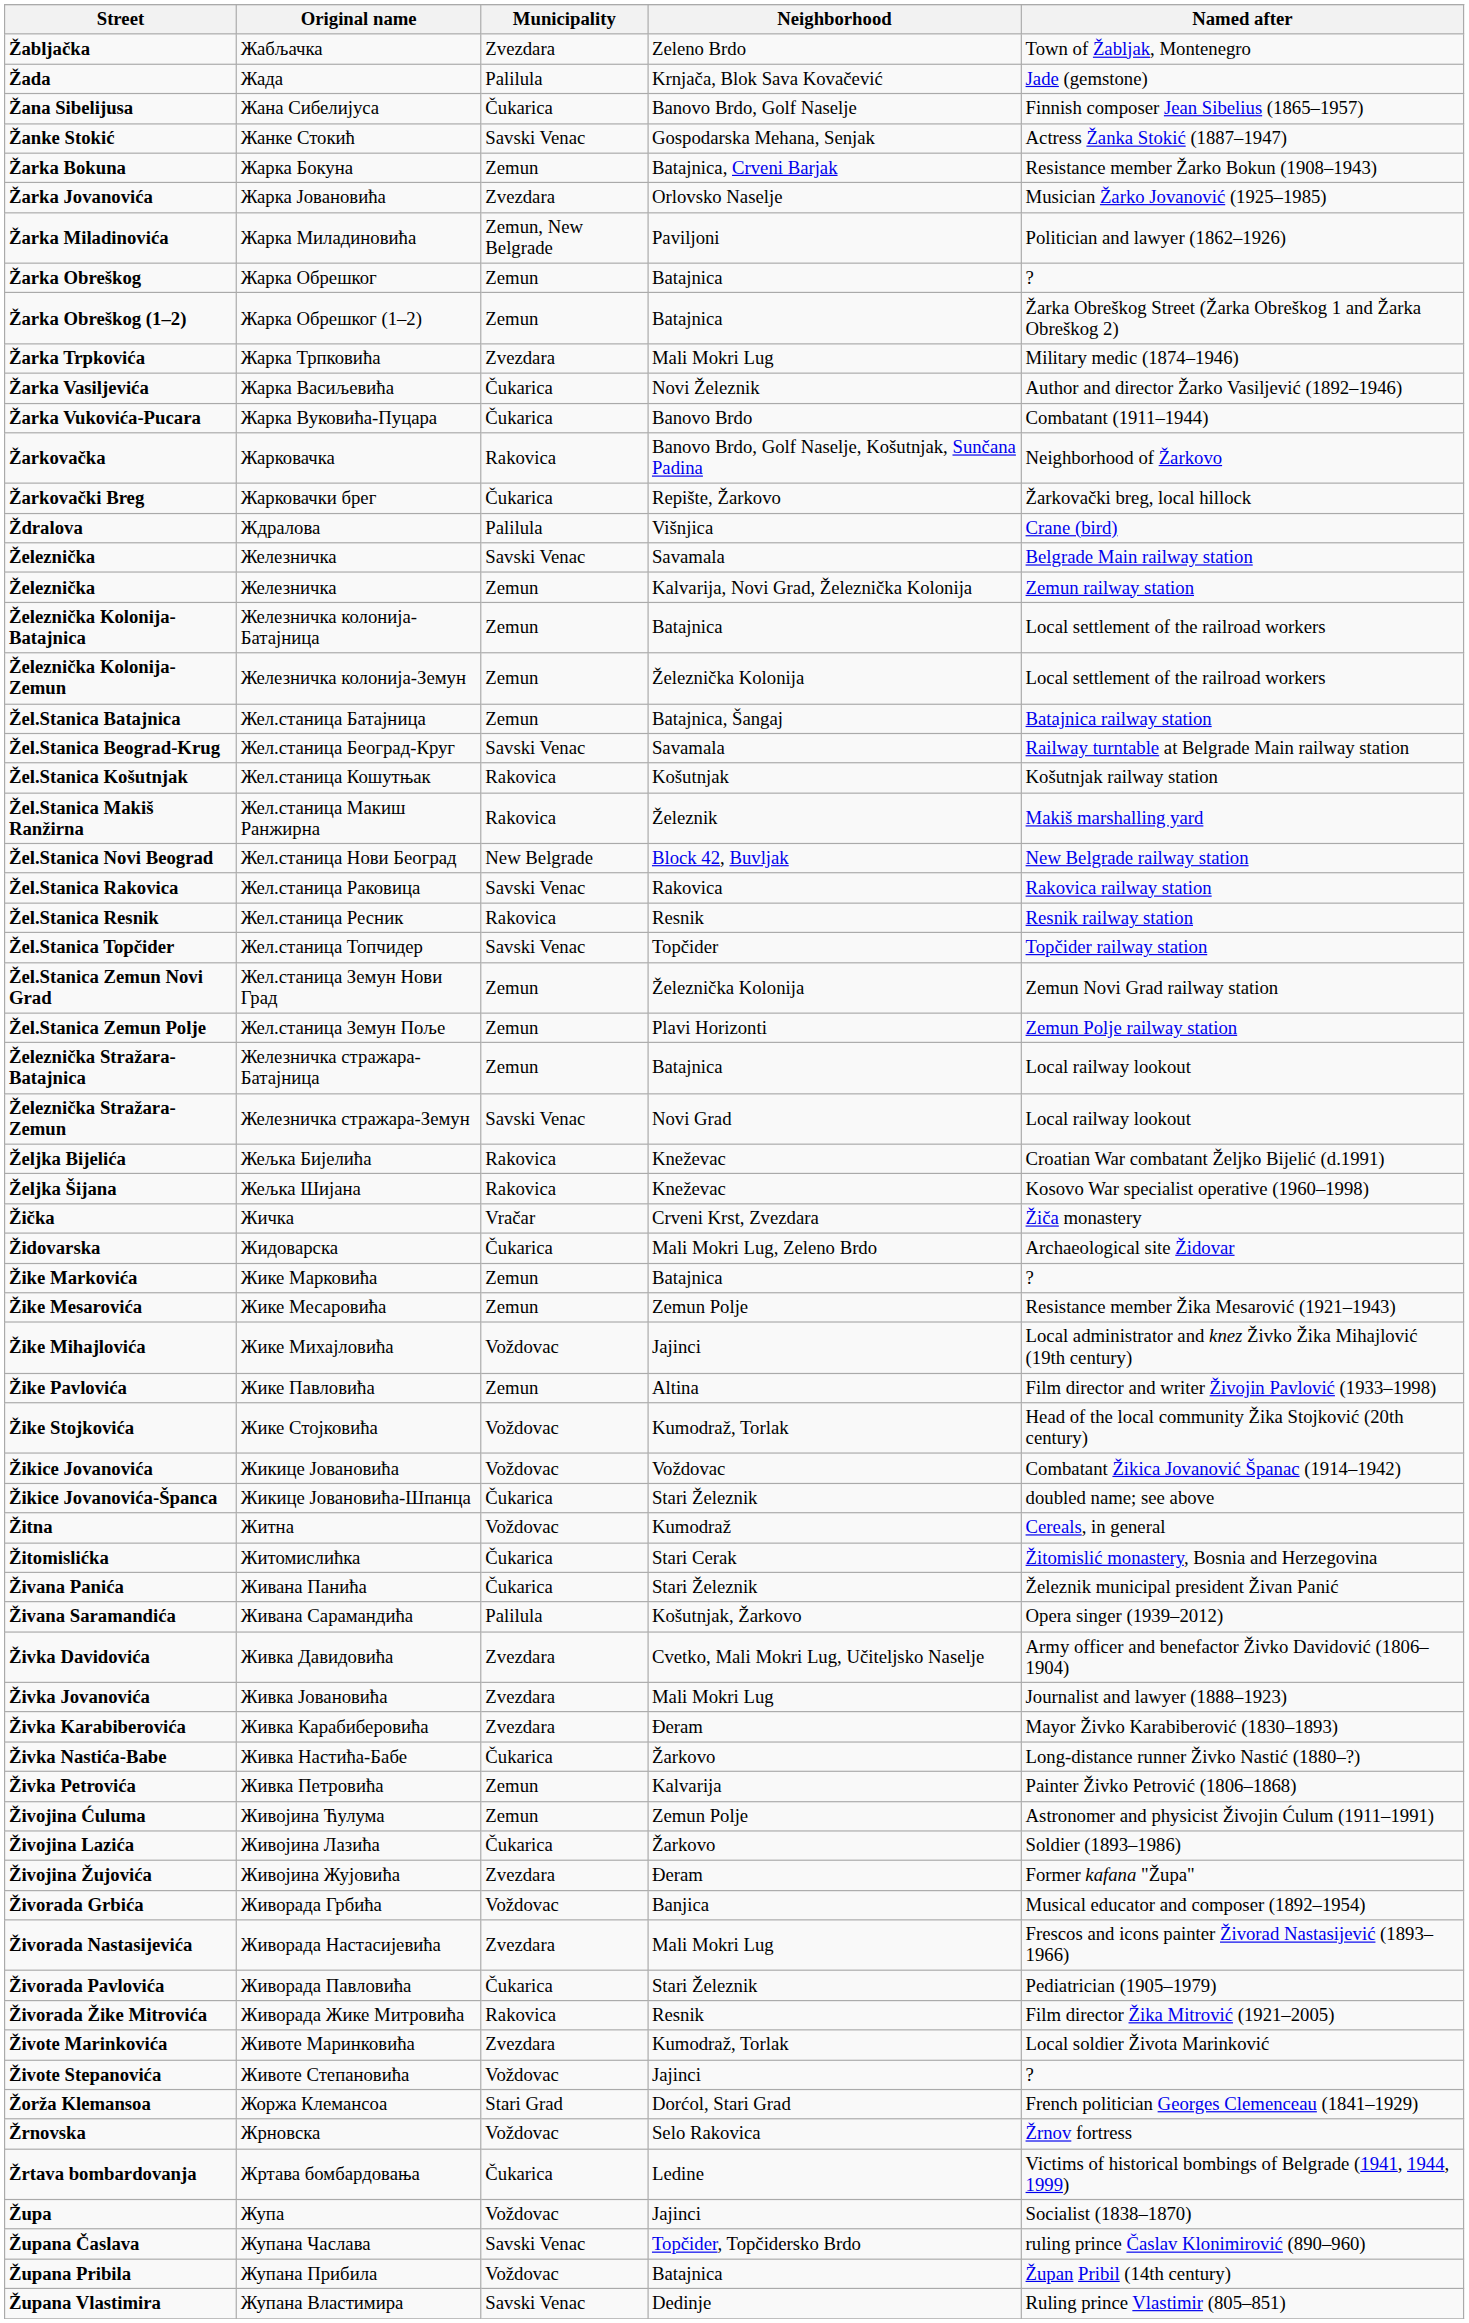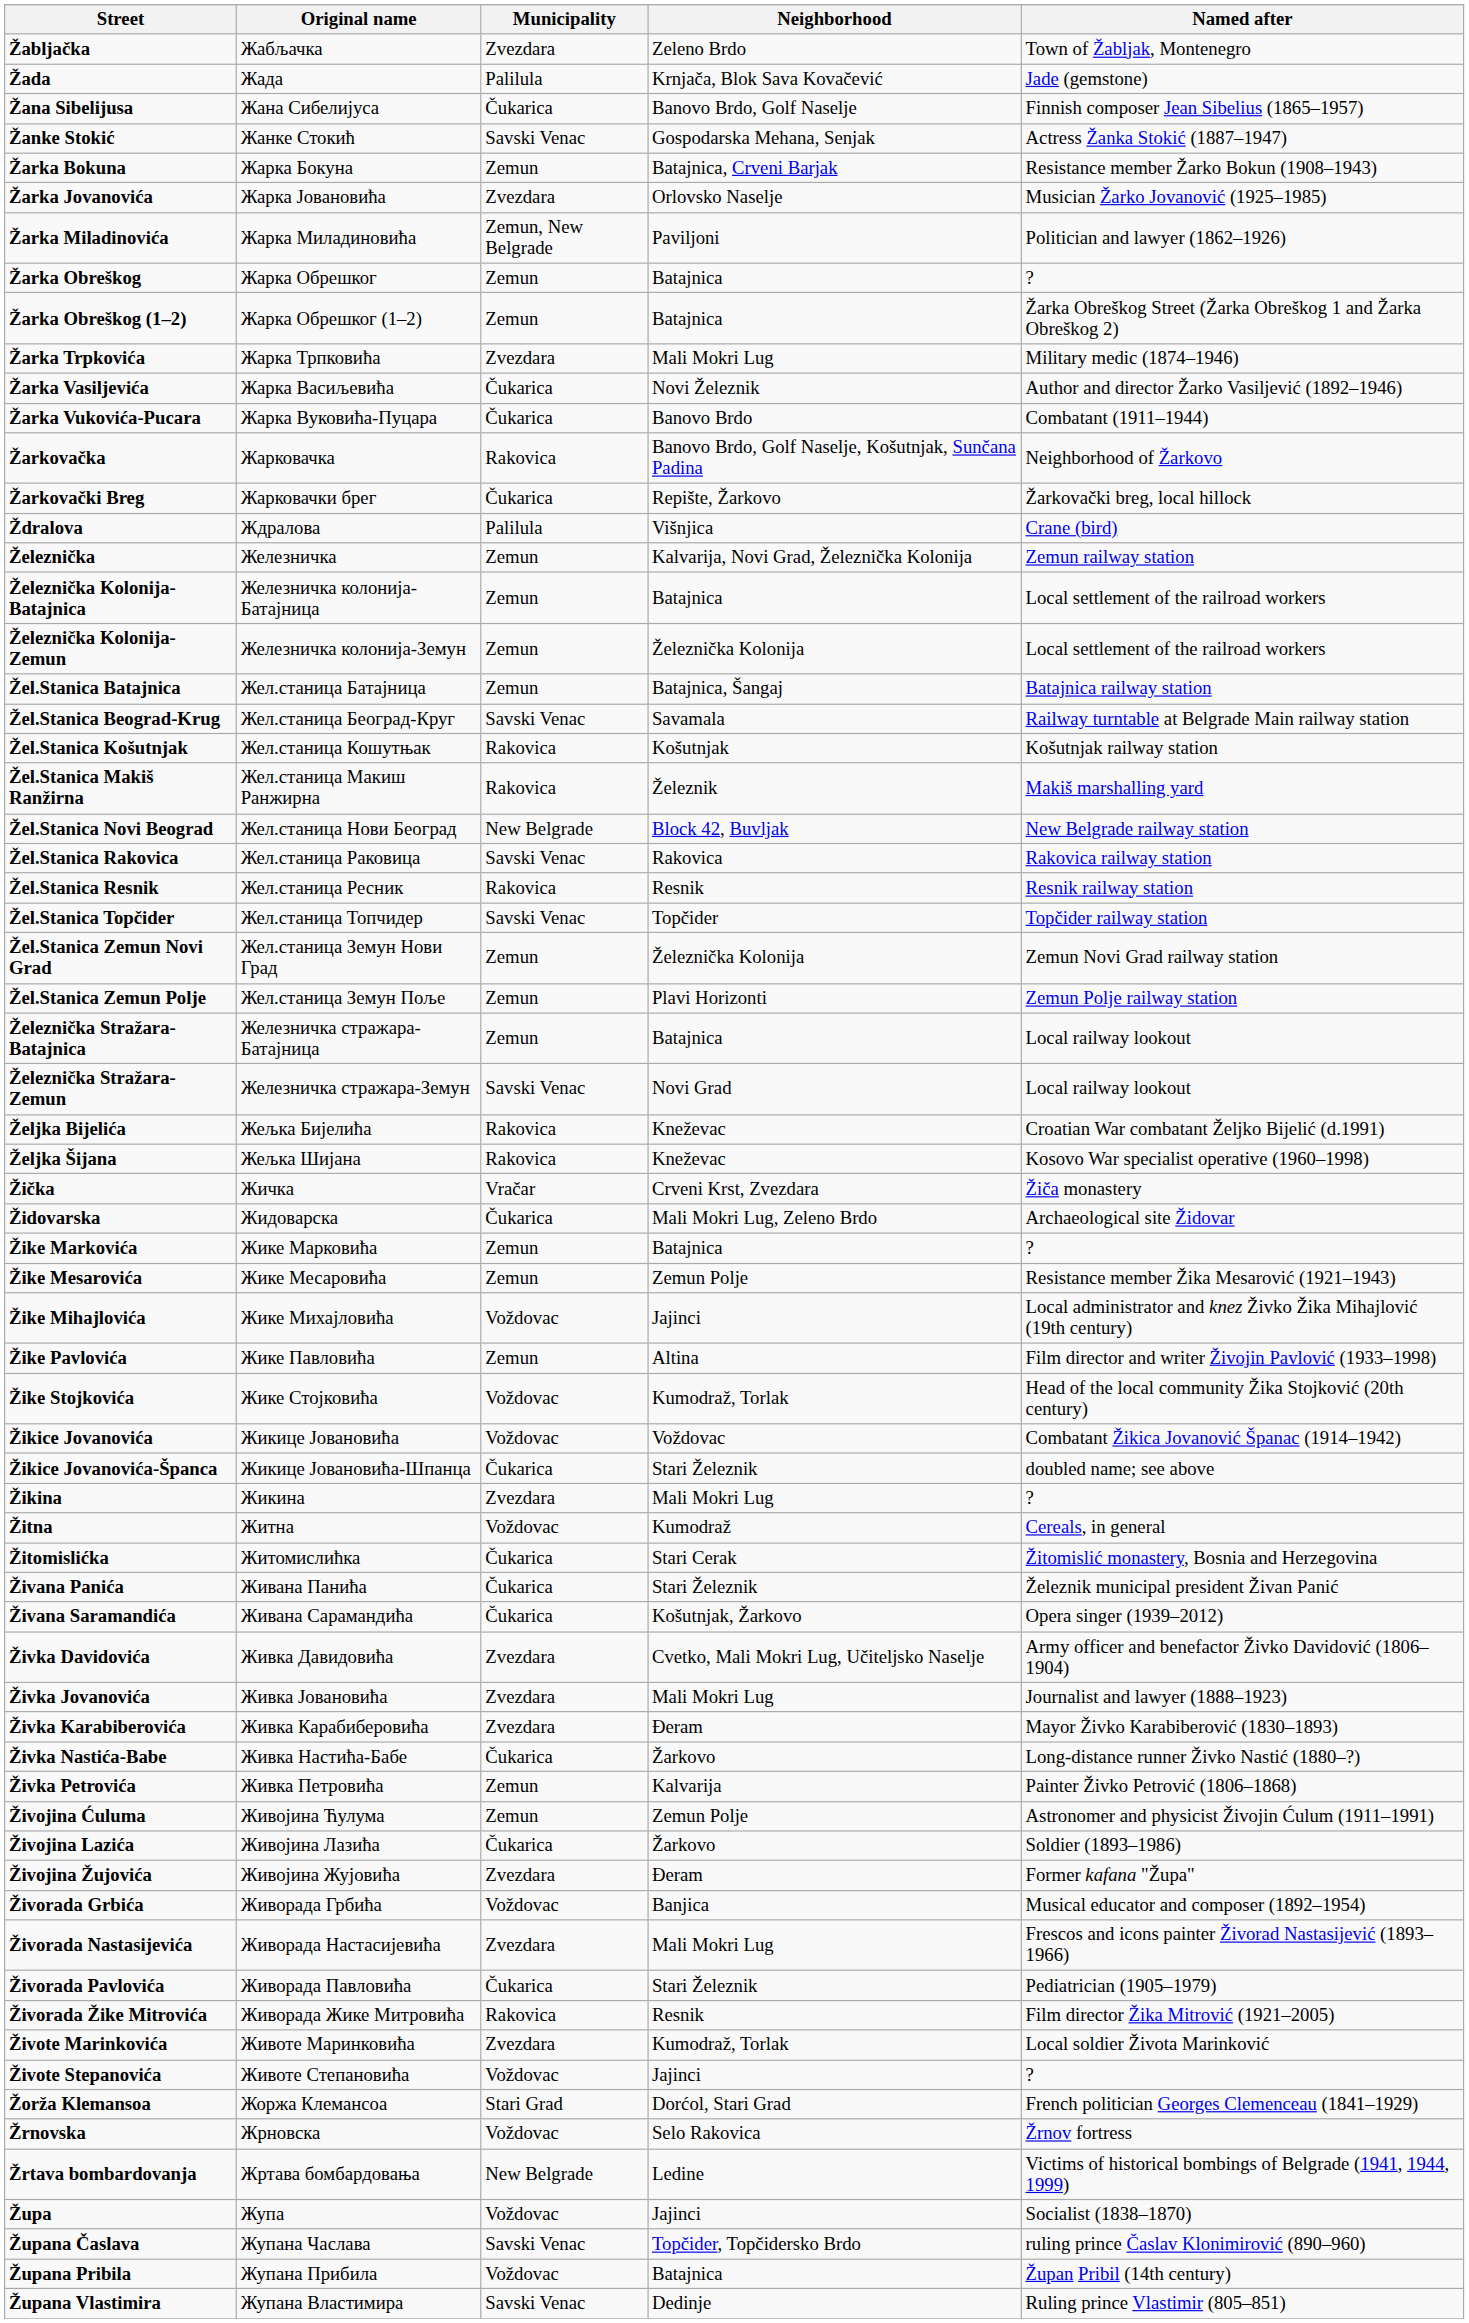- row: Železnička | Железничка | Savski Venac | Savamala | Belgrade Main railway station
+ row: Žikina | Жикина | Zvezdara | Mali Mokri Lug | ?
Živana Saramandića | Municipality: Palilula -> Čukarica
Žrtava bombardovanja | Municipality: Čukarica -> New Belgrade
